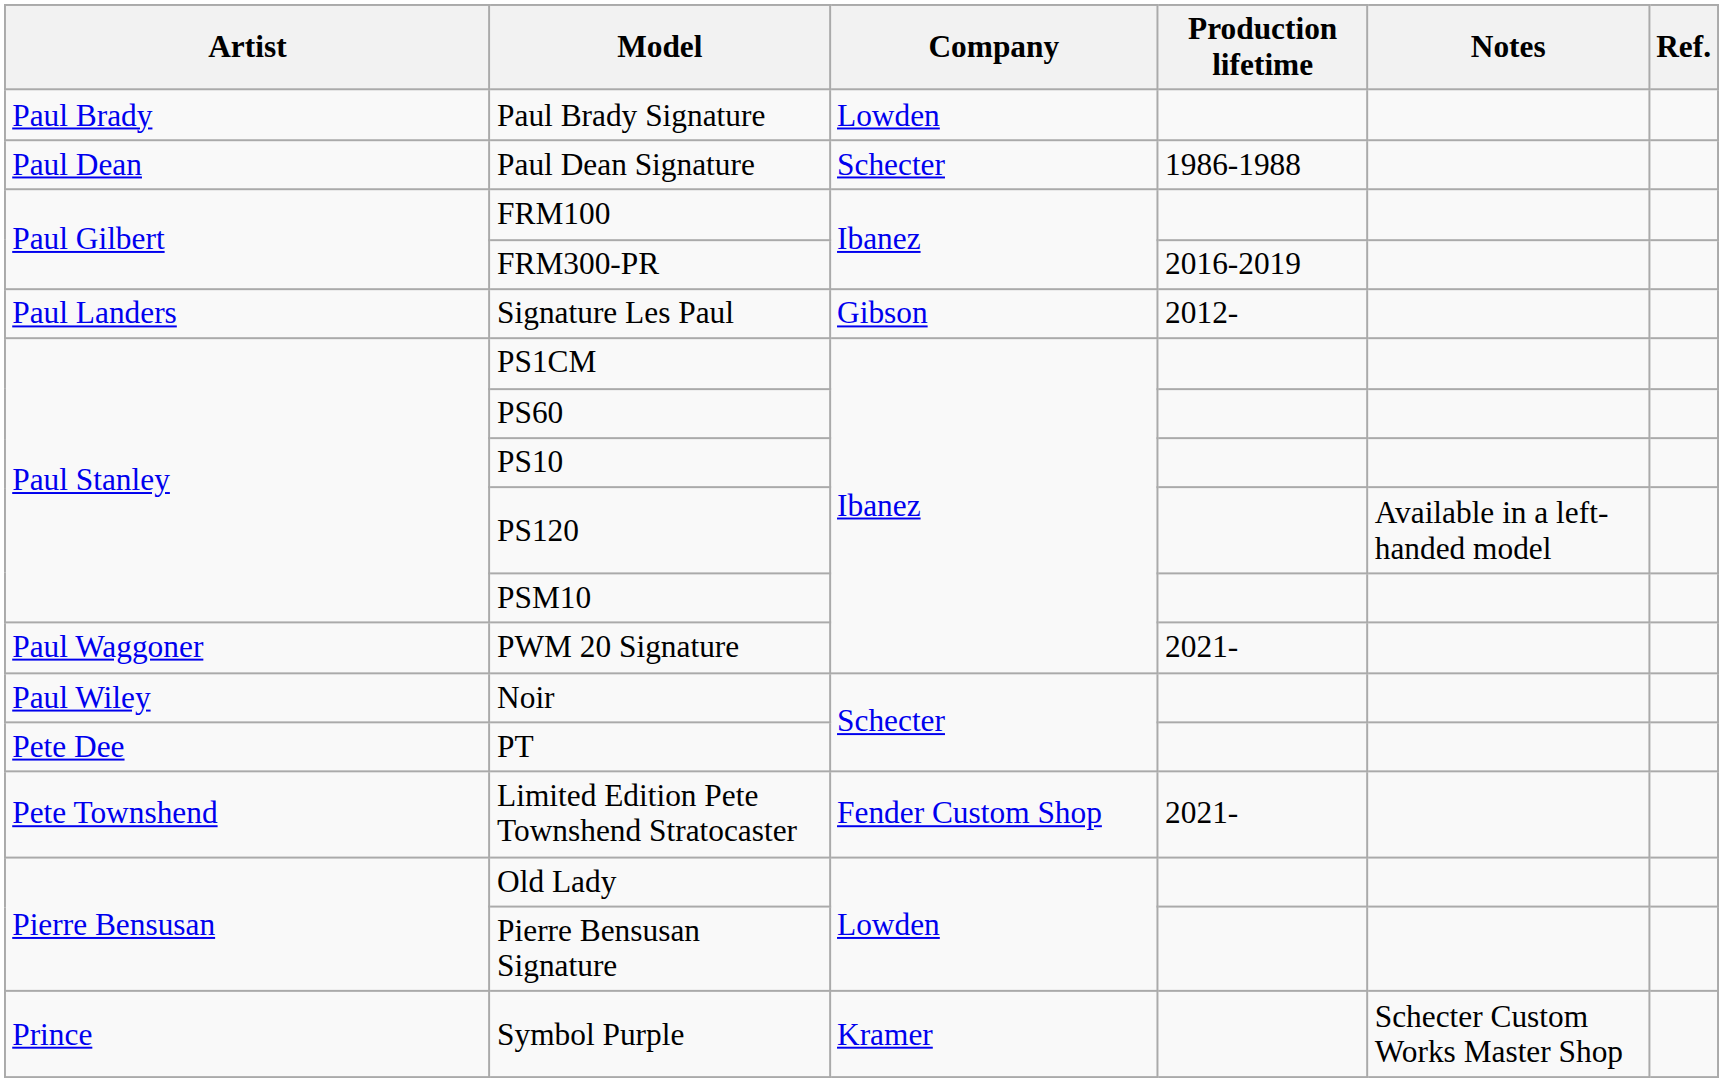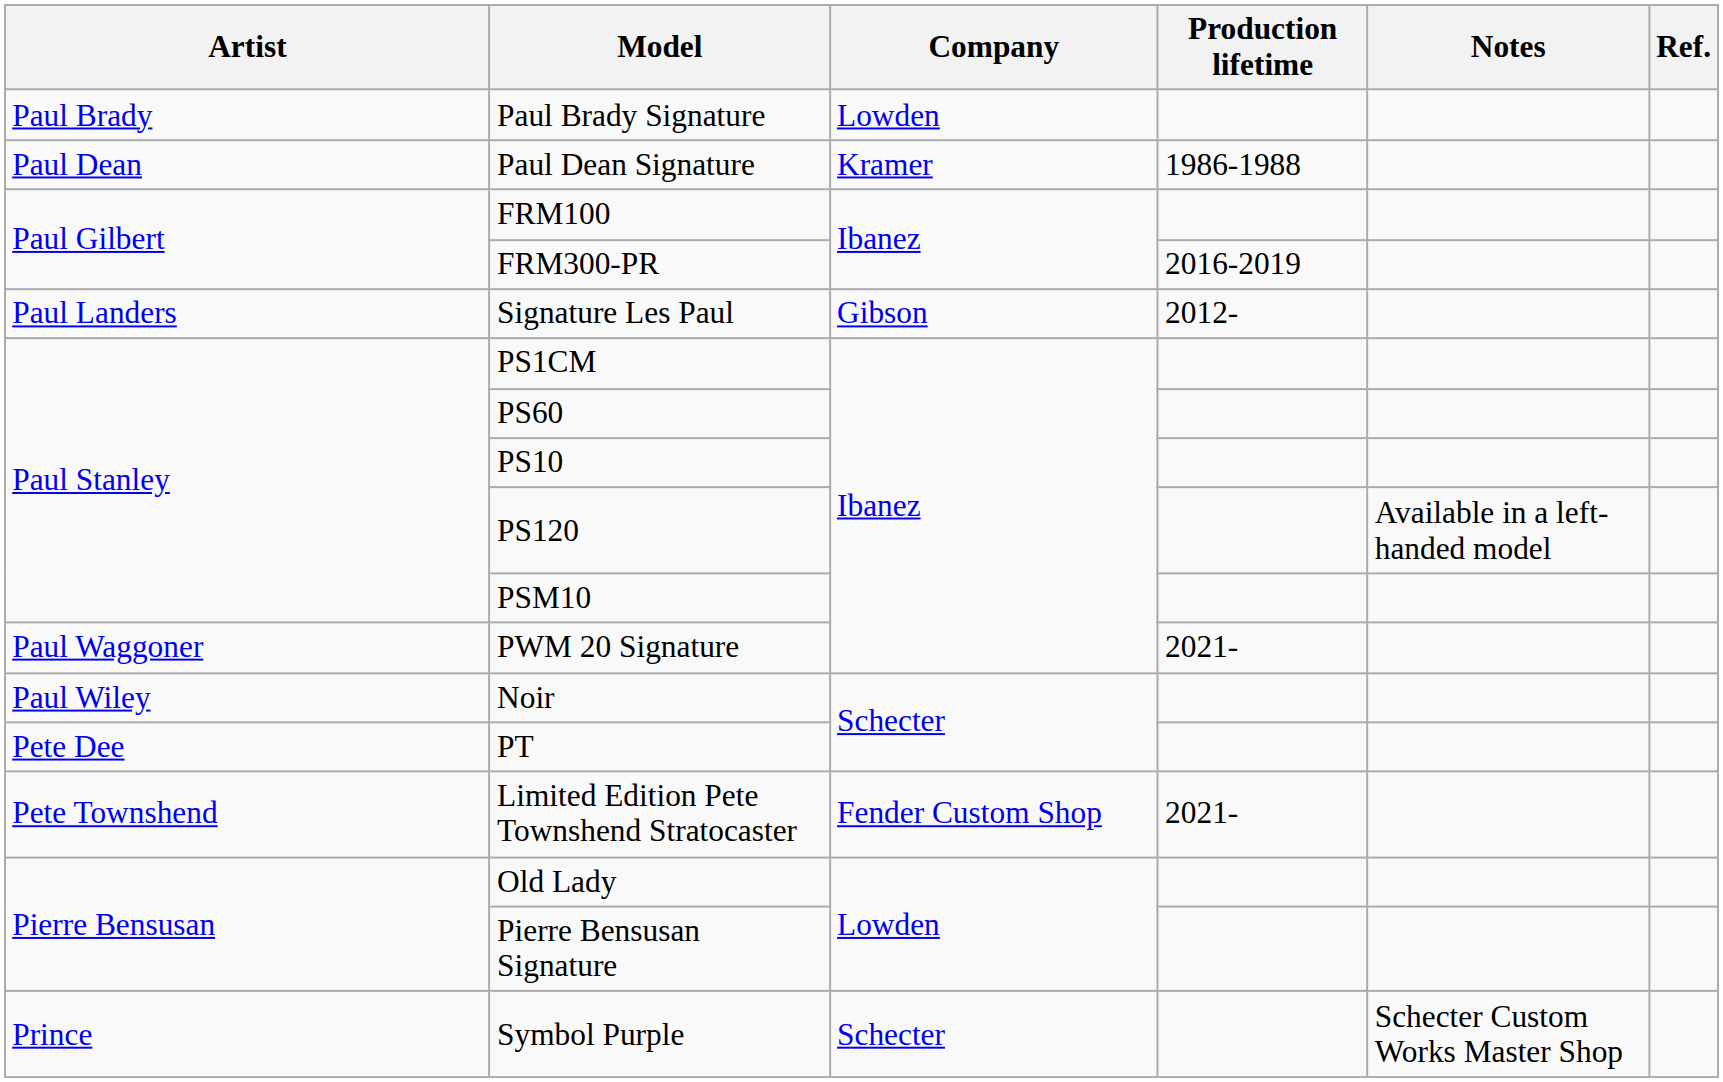Paul Dean Signature | Company: Schecter -> Kramer
Symbol Purple | Company: Kramer -> Schecter
